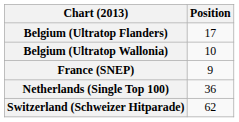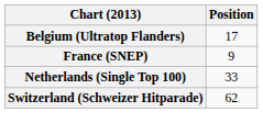- row: Belgium (Ultratop Wallonia) | 10
Netherlands (Single Top 100) | Position: 36 -> 33
